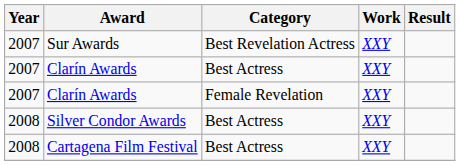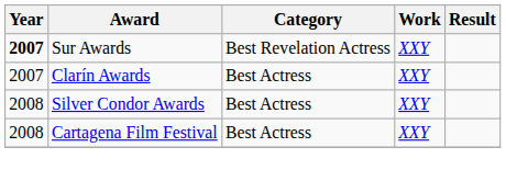Sur Awards | Year: normal -> bold
- row: 2007 | Clarín Awards | Female Revelation | XXY
